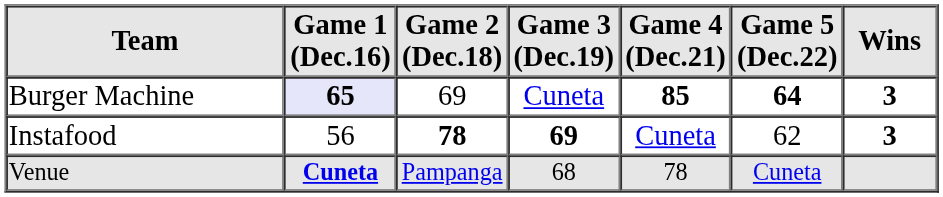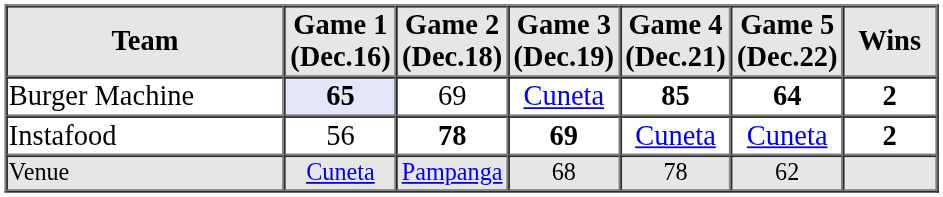Burger Machine | Wins: 3 -> 2
Instafood | Game 5 (Dec.22): 62 -> Cuneta
Instafood | Wins: 3 -> 2
Venue | Game 1 (Dec.16): bold -> normal
Venue | Game 5 (Dec.22): Cuneta -> 62
